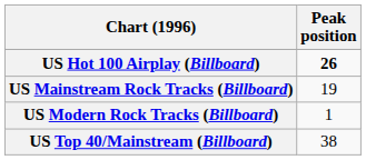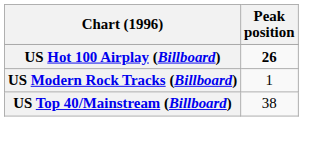- row: US Mainstream Rock Tracks (Billboard) | 19
